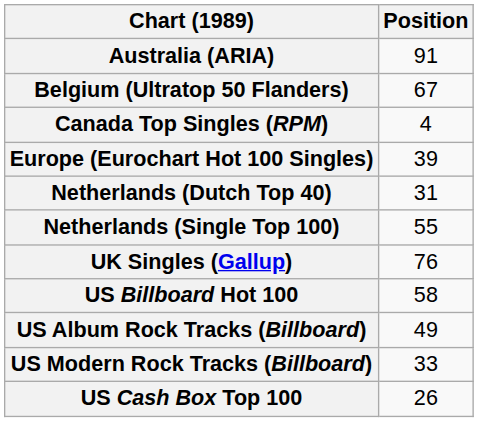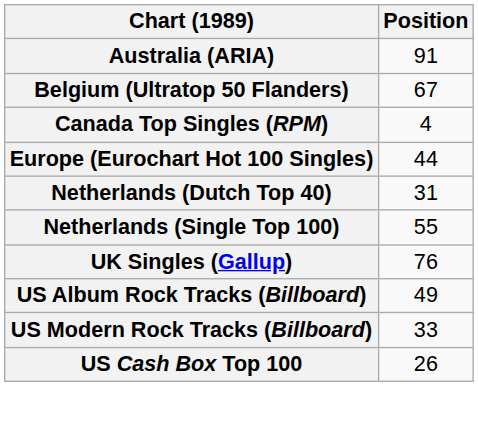Europe (Eurochart Hot 100 Singles) | Position: 39 -> 44
- row: US Billboard Hot 100 | 58
